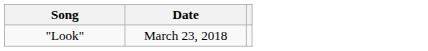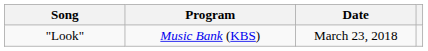+ column: Program | Music Bank (KBS)
